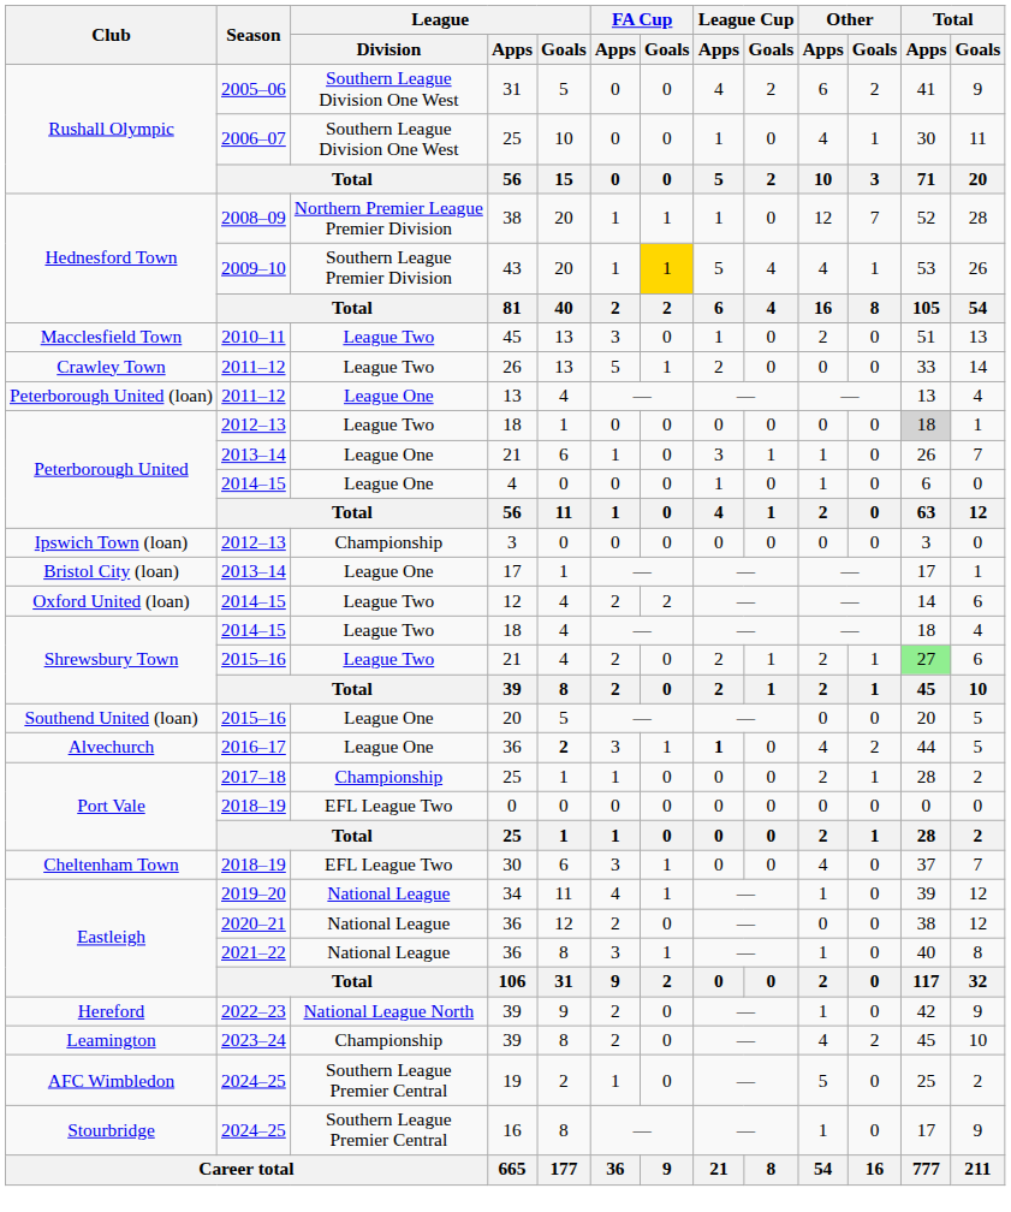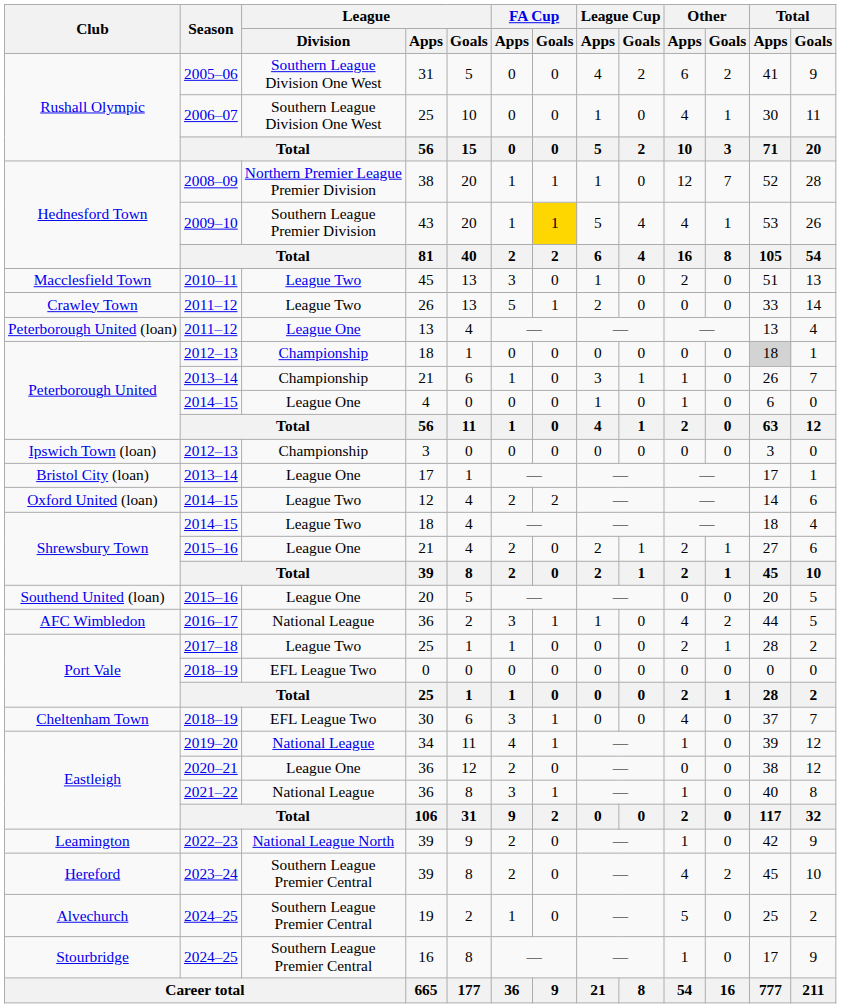2012–13 / 18 | League / Division: League Two -> Championship
2013–14 / 21 | League / Division: League One -> Championship
2015–16 / 21 | League / Division: League Two -> League One
2015–16 / 21 | Total / Apps: lightgreen background -> no background
2016–17 / 36 | Club: Alvechurch -> AFC Wimbledon
2016–17 / 36 | League / Division: League One -> National League
2016–17 / 36 | League / Goals: bold -> normal
2016–17 / 36 | League Cup / Apps: bold -> normal
2017–18 / 25 | League / Division: Championship -> League Two
2020–21 / 36 | League / Division: National League -> League One
2022–23 / 39 | Club: Hereford -> Leamington
2023–24 / 39 | Club: Leamington -> Hereford
2023–24 / 39 | League / Division: Championship -> Southern League Premier Central
19 | Club: AFC Wimbledon -> Alvechurch
